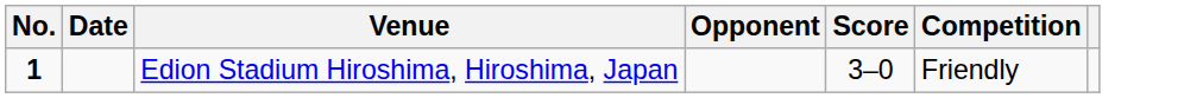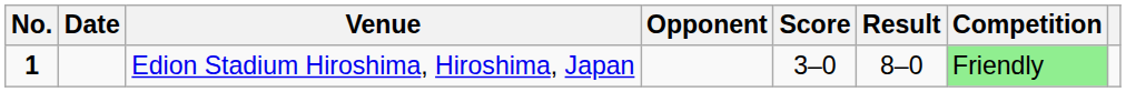+ column: Result | 8–0
Edion Stadium Hiroshima, Hiroshima, Japan | Competition: no background -> lightgreen background
